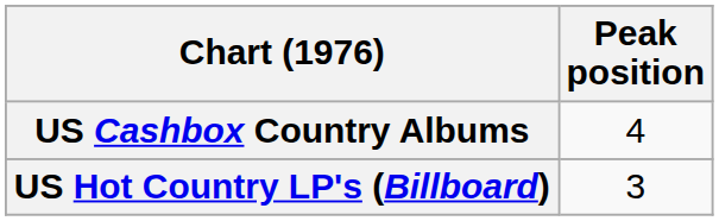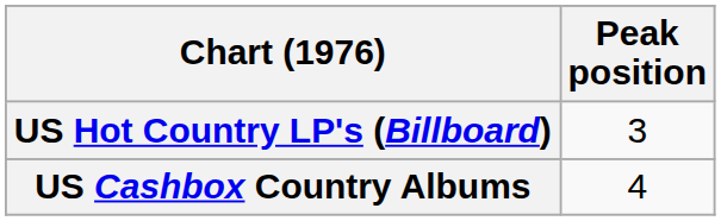rows swapped: US Hot Country LP's (Billboard) <-> US Cashbox Country Albums
